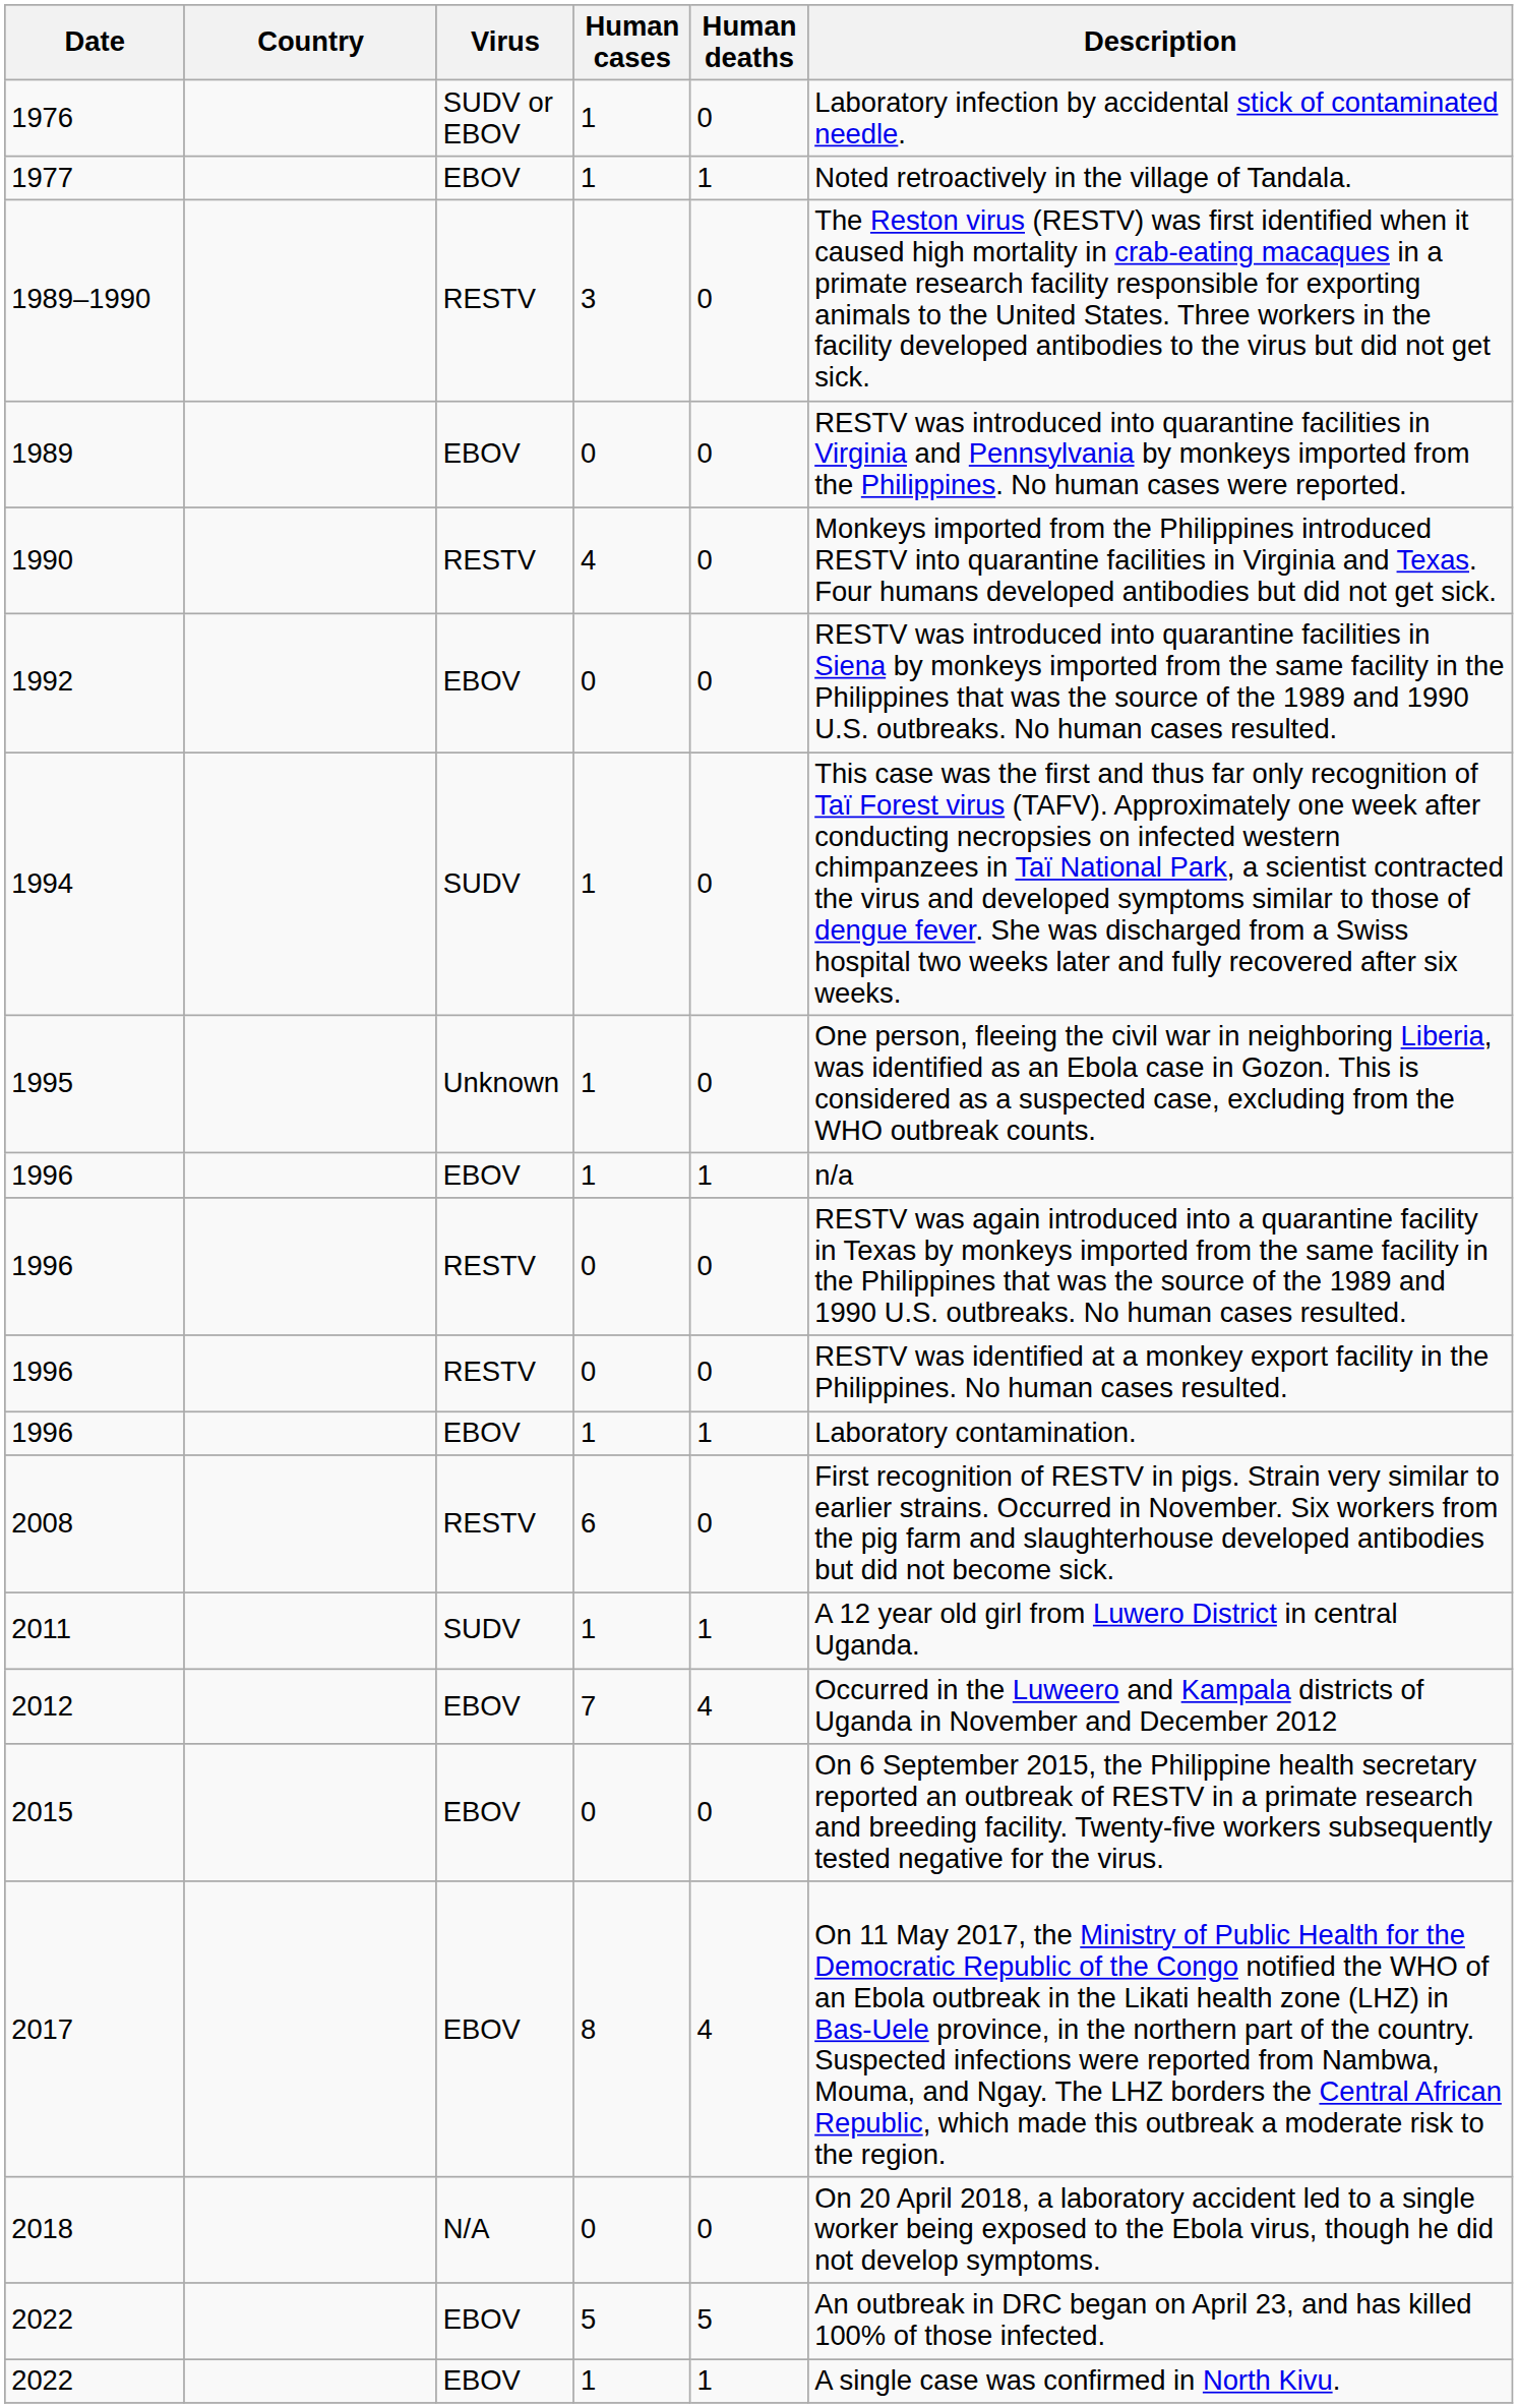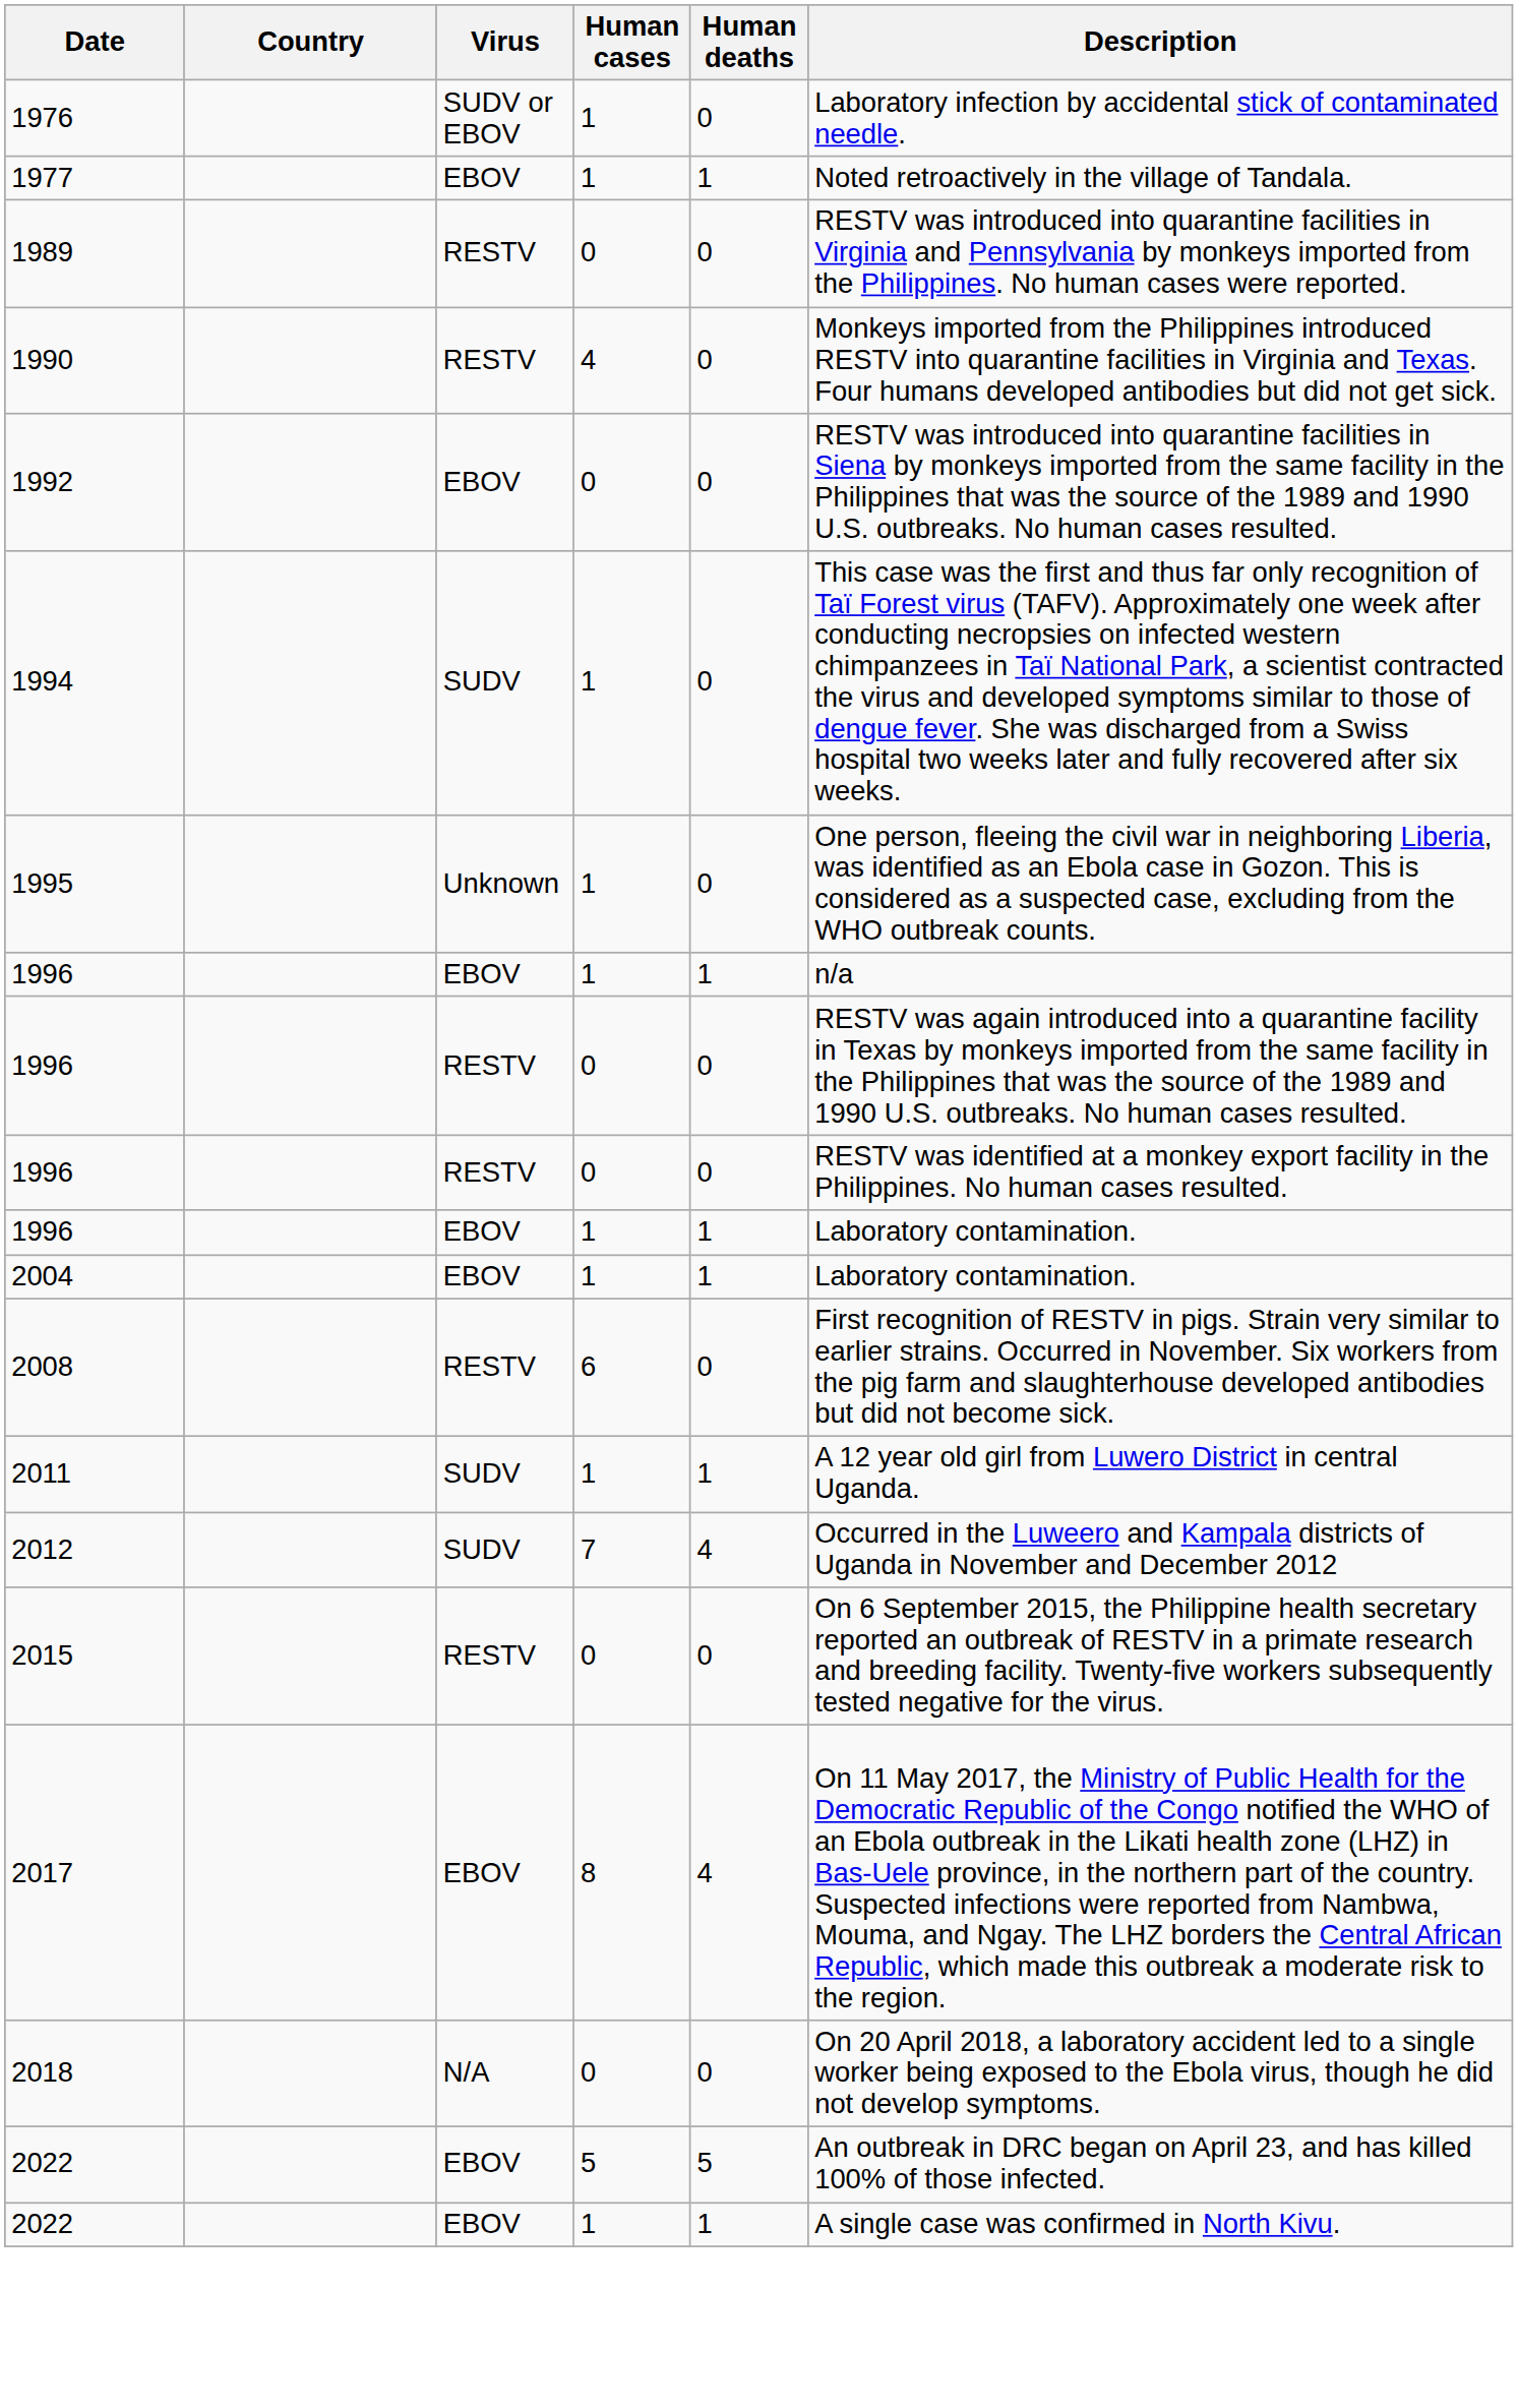- row: 1989–1990 | RESTV | 3 | 0 | The Reston virus (RESTV) was first identified when it caused high mortality in crab-eating macaques in a primate research facility responsible for exporting animals to the United States. Three workers in the facility developed antibodies to the virus but did not get sick.
1989 | Virus: EBOV -> RESTV
+ row: 2004 | EBOV | 1 | 1 | Laboratory contamination.
2012 | Virus: EBOV -> SUDV
2015 | Virus: EBOV -> RESTV
